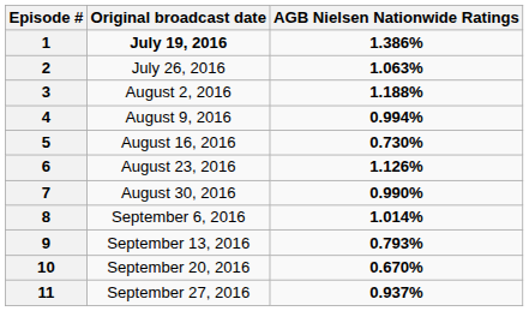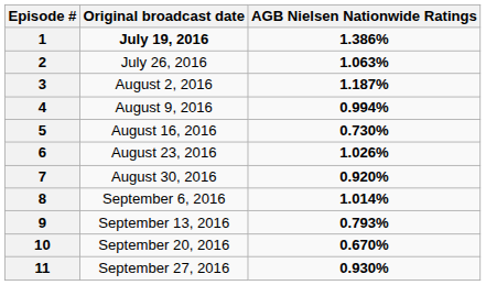3 | AGB Nielsen Nationwide Ratings: 1.188% -> 1.187%
6 | AGB Nielsen Nationwide Ratings: 1.126% -> 1.026%
7 | AGB Nielsen Nationwide Ratings: 0.990% -> 0.920%
11 | AGB Nielsen Nationwide Ratings: 0.937% -> 0.930%
